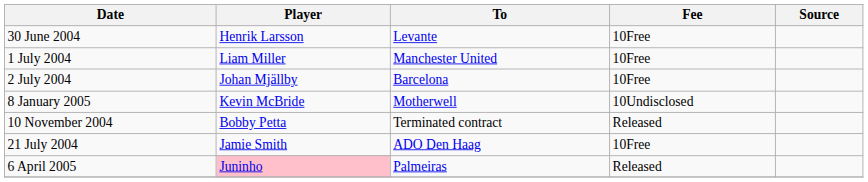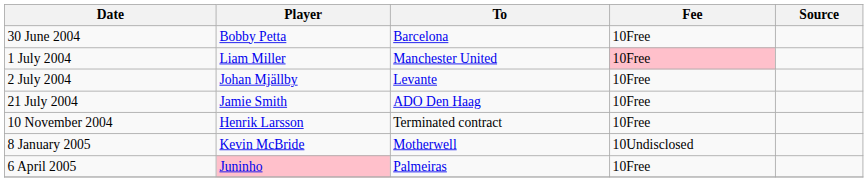30 June 2004 | Player: Henrik Larsson -> Bobby Petta
30 June 2004 | To: Levante -> Barcelona
1 July 2004 | Fee: no background -> pink background
2 July 2004 | To: Barcelona -> Levante
rows swapped: 21 July 2004 <-> 8 January 2005
10 November 2004 | Player: Bobby Petta -> Henrik Larsson
10 November 2004 | Fee: Released -> 10Free
6 April 2005 | Fee: Released -> 10Free
